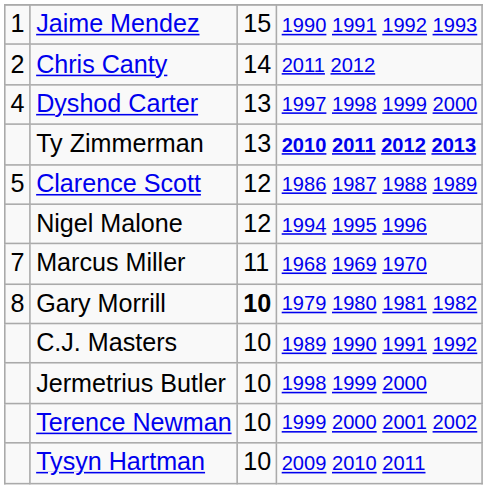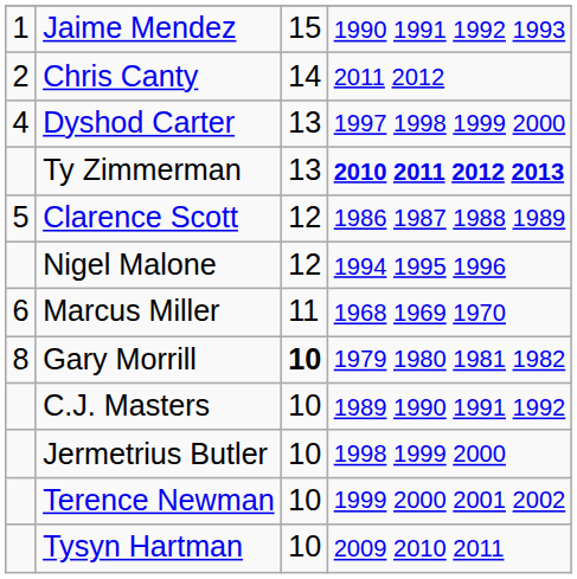Marcus Miller | column 1: 7 -> 6
